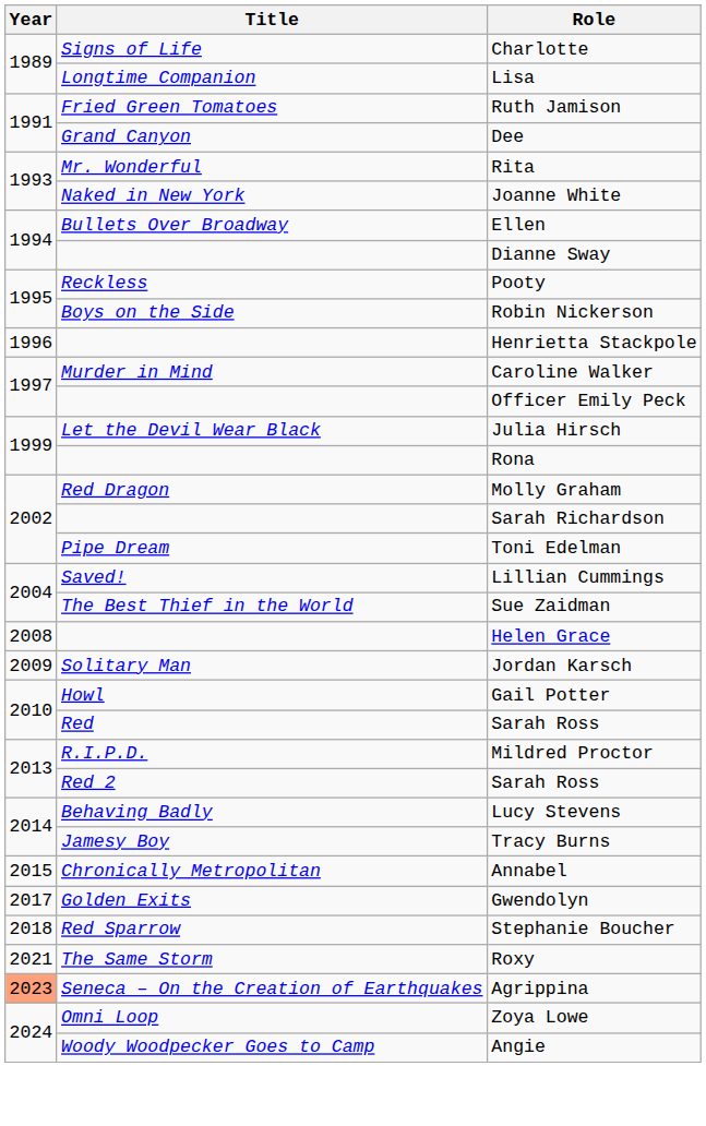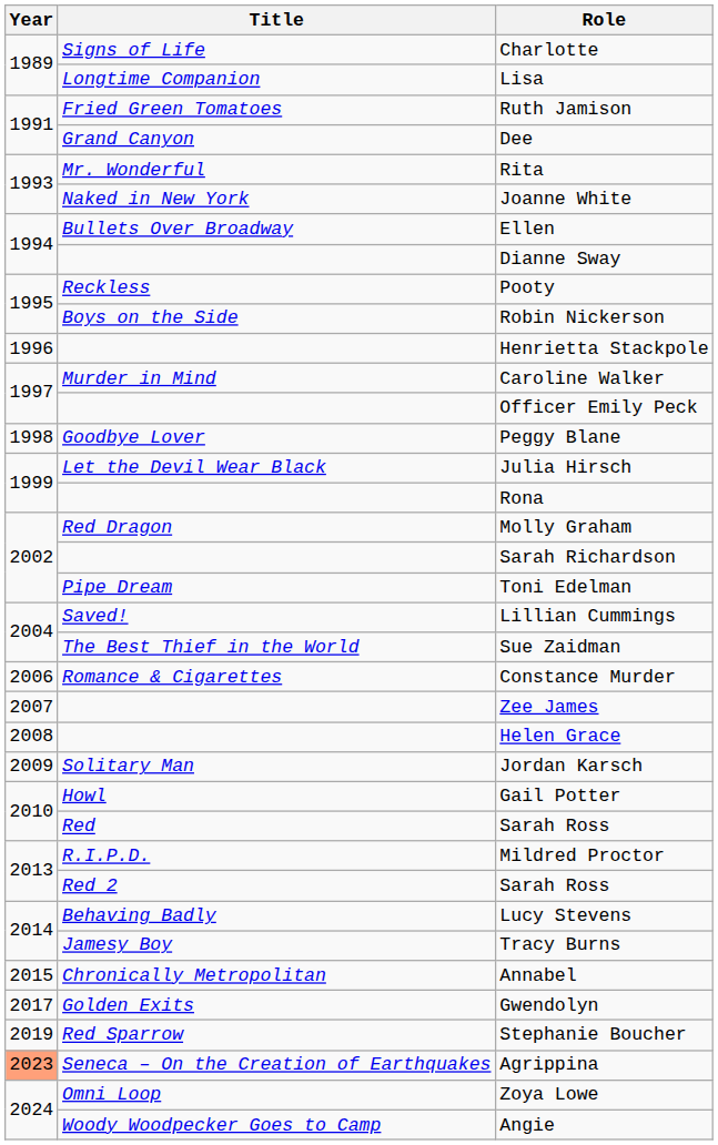+ row: 1998 | Goodbye Lover | Peggy Blane
+ row: 2006 | Romance & Cigarettes | Constance Murder
+ row: 2007 | Zee James
Stephanie Boucher | Year: 2018 -> 2019
- row: 2021 | The Same Storm | Roxy
